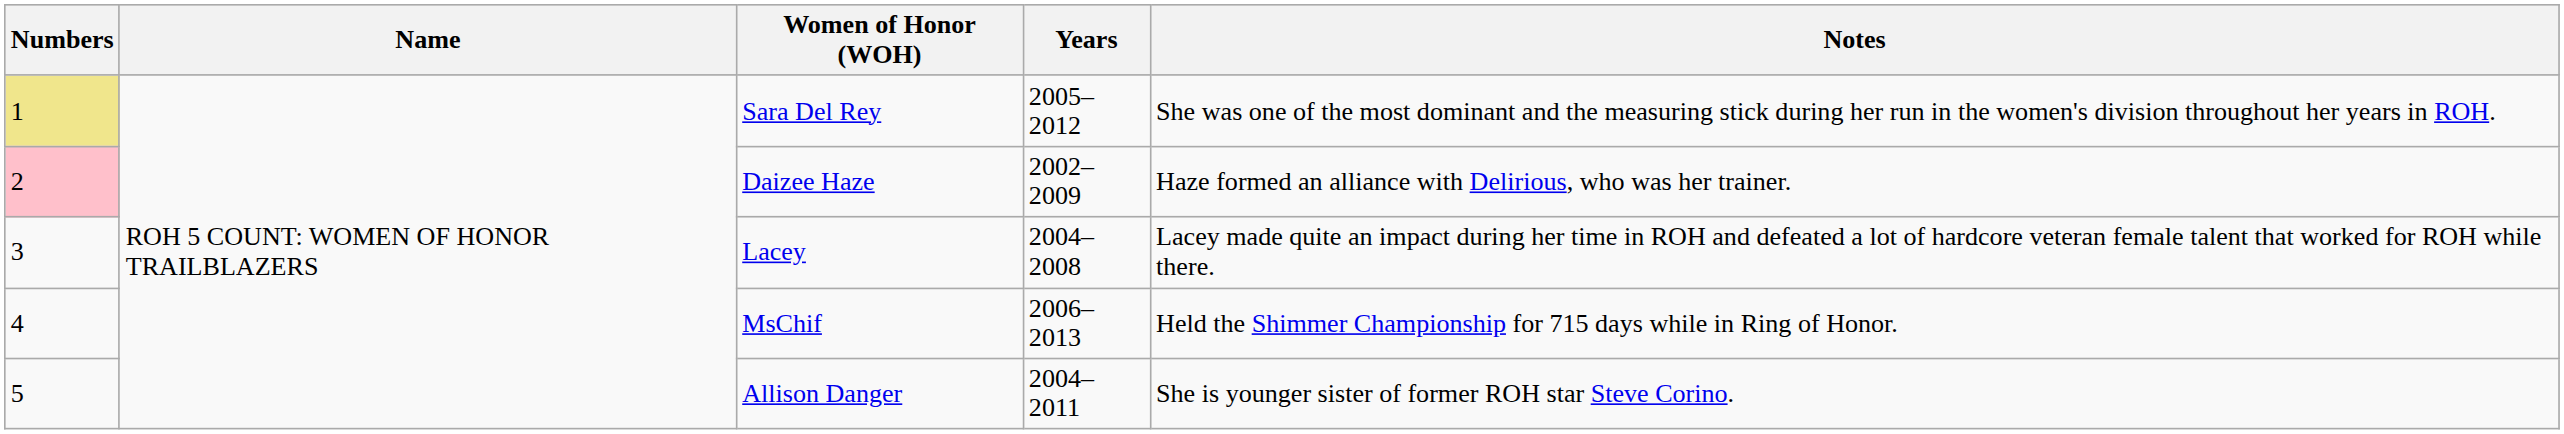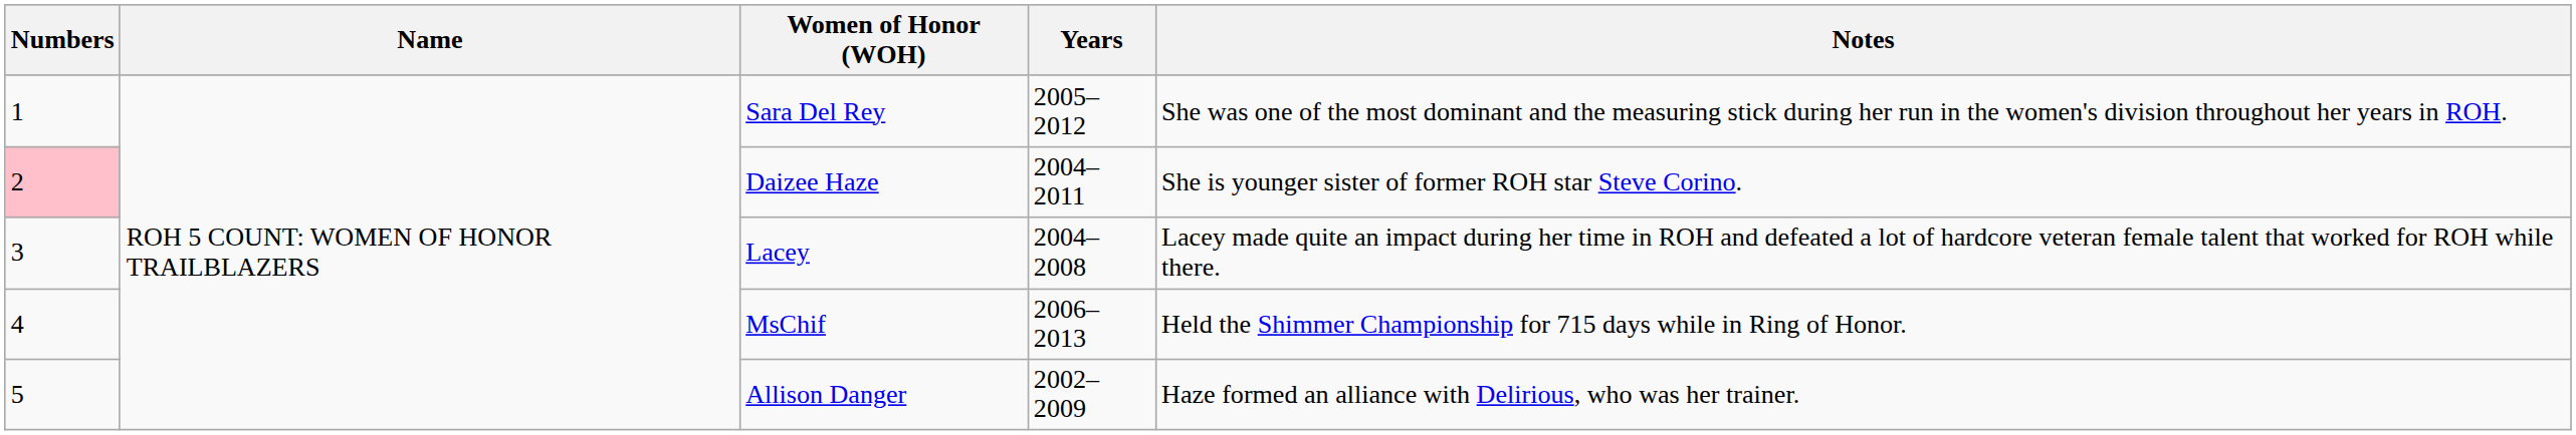Sara Del Rey | Numbers: khaki background -> no background
Daizee Haze | Years: 2002–2009 -> 2004–2011
Daizee Haze | Notes: Haze formed an alliance with Delirious, who was her trainer. -> She is younger sister of former ROH star Steve Corino.
Allison Danger | Years: 2004–2011 -> 2002–2009
Allison Danger | Notes: She is younger sister of former ROH star Steve Corino. -> Haze formed an alliance with Delirious, who was her trainer.
